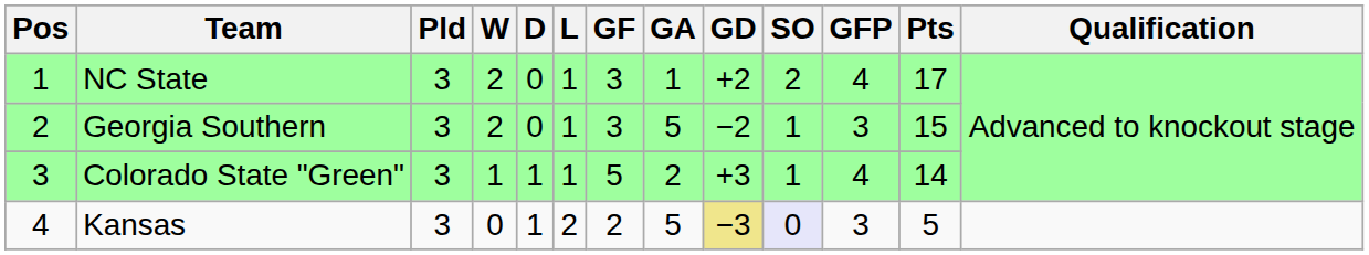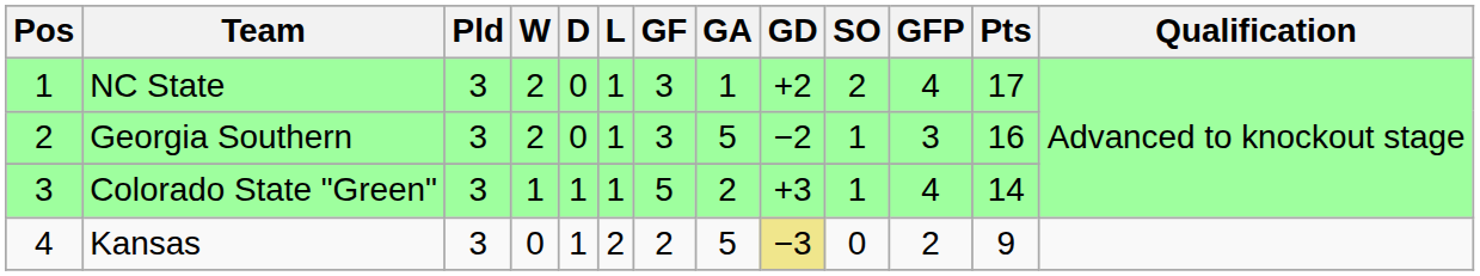Georgia Southern | Pts: 15 -> 16
Kansas | SO: lavender background -> no background
Kansas | GFP: 3 -> 2
Kansas | Pts: 5 -> 9
